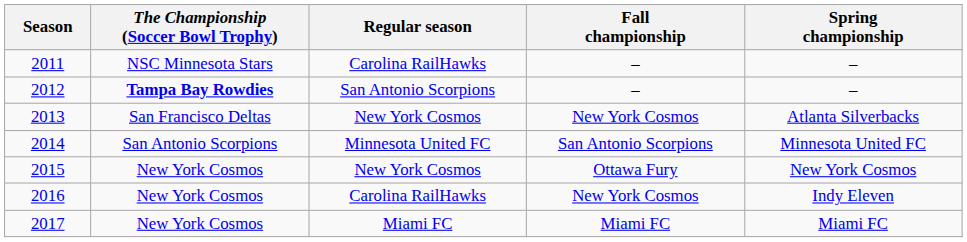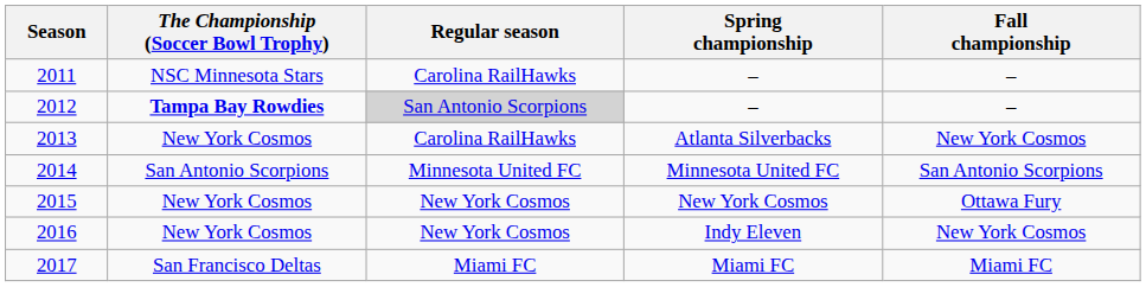columns swapped: Spring championship <-> Fall championship
2012 | Regular season: no background -> lightgrey background
2013 | The Championship (Soccer Bowl Trophy): San Francisco Deltas -> New York Cosmos
2013 | Regular season: New York Cosmos -> Carolina RailHawks
2016 | Regular season: Carolina RailHawks -> New York Cosmos
2017 | The Championship (Soccer Bowl Trophy): New York Cosmos -> San Francisco Deltas
